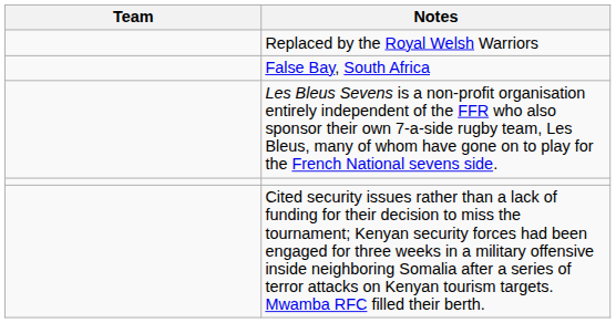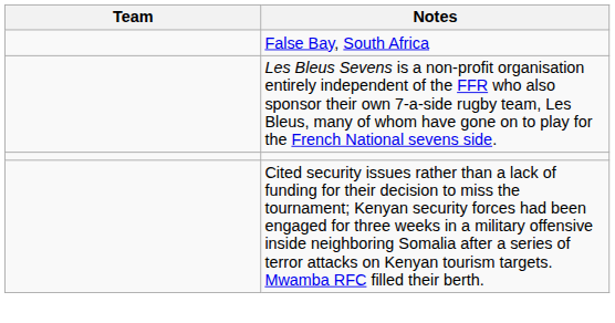- row: Replaced by the Royal Welsh Warriors
